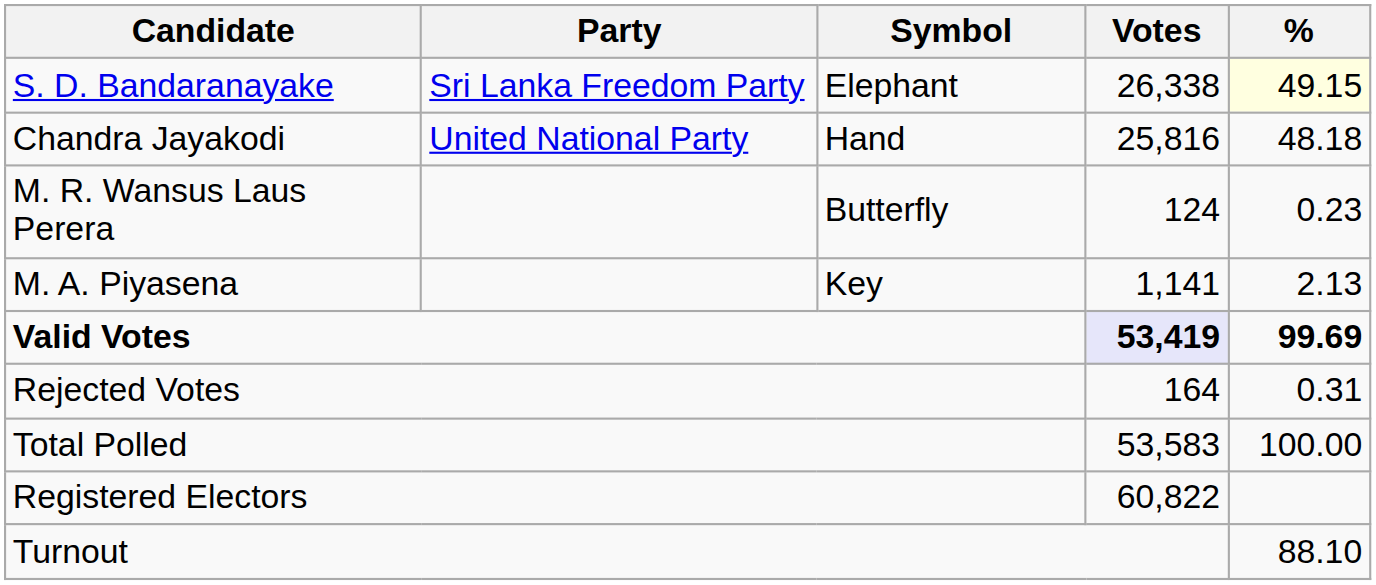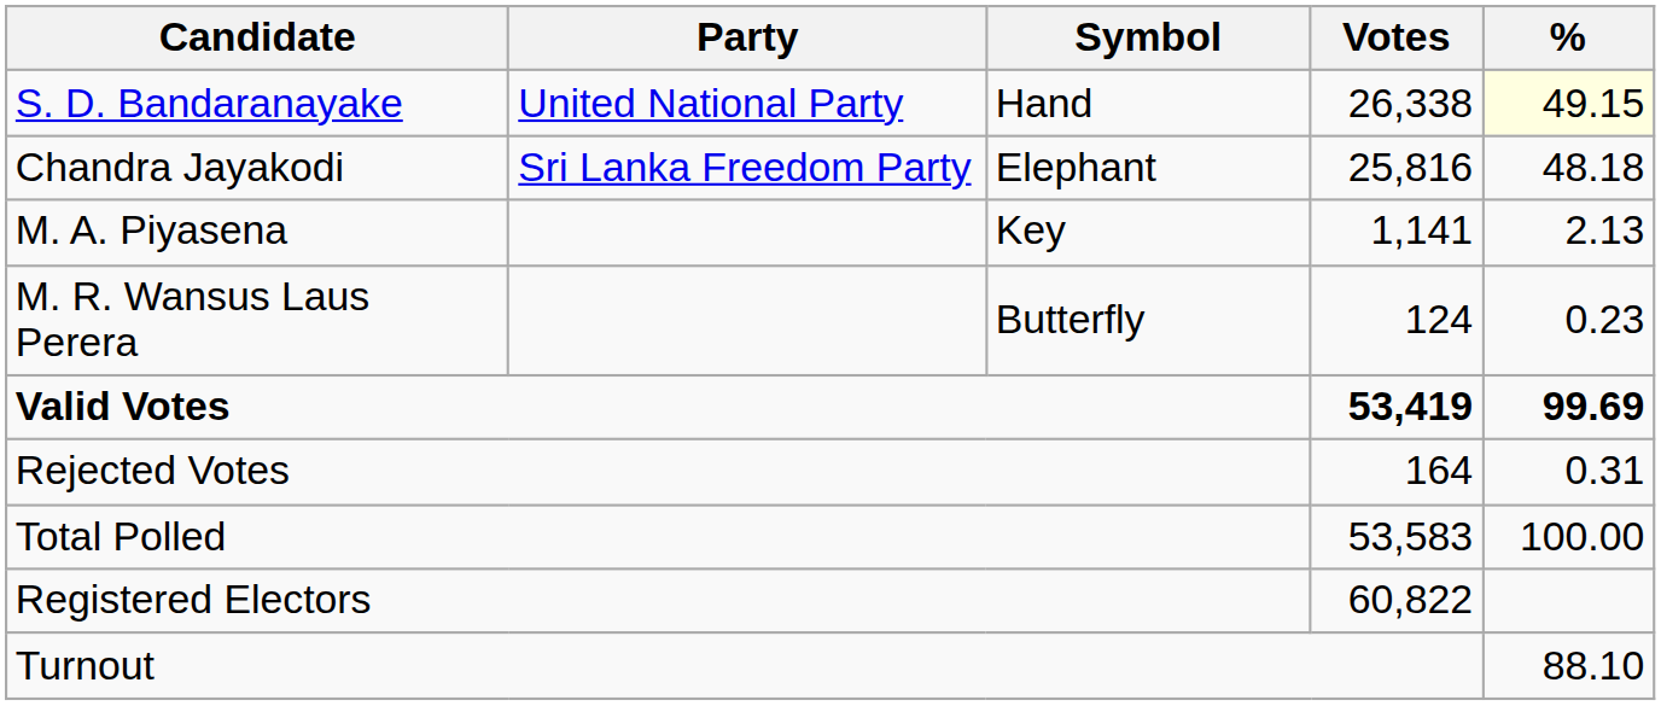S. D. Bandaranayake | Party: Sri Lanka Freedom Party -> United National Party
S. D. Bandaranayake | Symbol: Elephant -> Hand
Chandra Jayakodi | Party: United National Party -> Sri Lanka Freedom Party
Chandra Jayakodi | Symbol: Hand -> Elephant
rows swapped: M. A. Piyasena <-> M. R. Wansus Laus Perera
Valid Votes | Votes: lavender background -> no background
